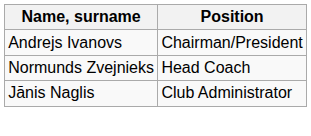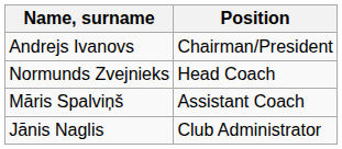+ row: Māris Spalviņš | Assistant Coach
